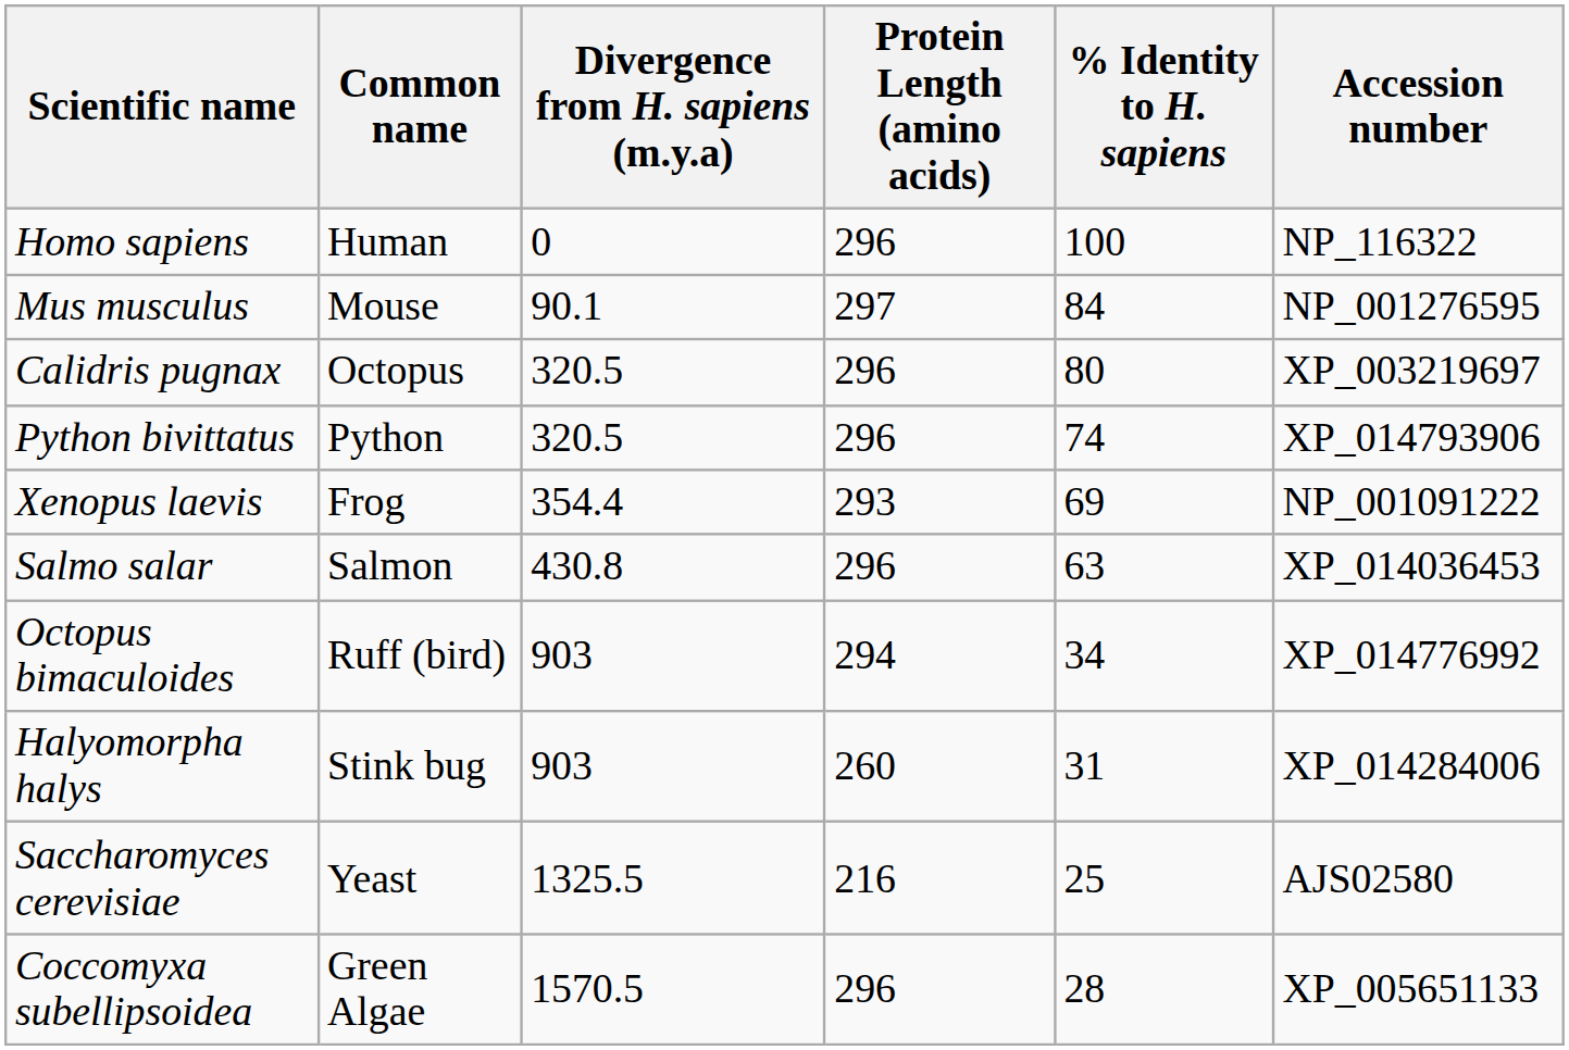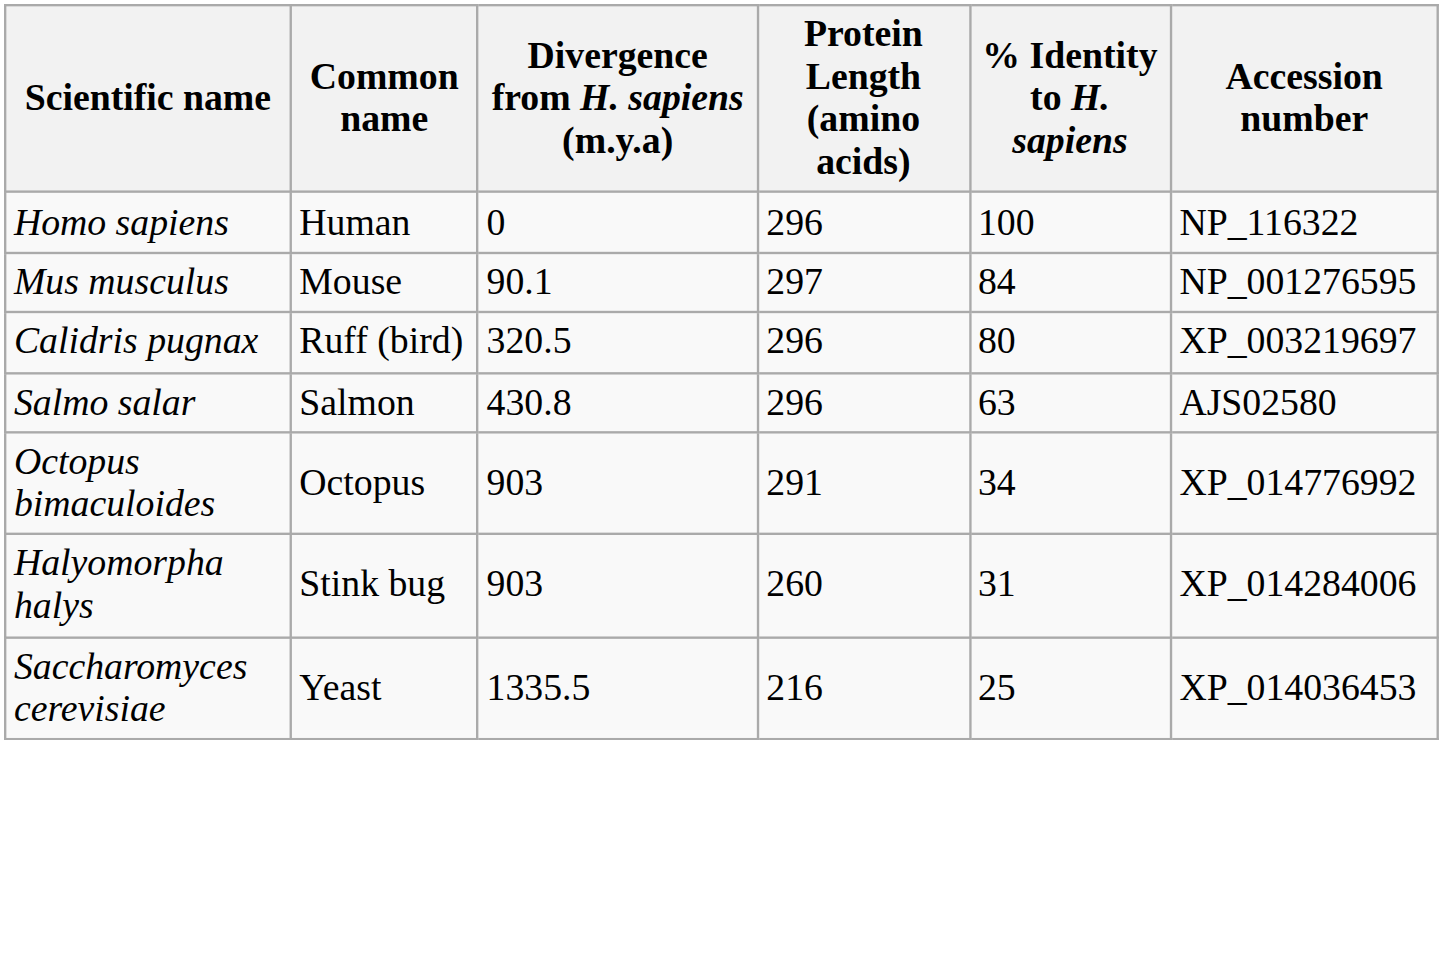Calidris pugnax | Common name: Octopus -> Ruff (bird)
- row: Python bivittatus | Python | 320.5 | 296 | 74 | XP_014793906
- row: Xenopus laevis | Frog | 354.4 | 293 | 69 | NP_001091222
Salmo salar | Accession number: XP_014036453 -> AJS02580
Octopus bimaculoides | Common name: Ruff (bird) -> Octopus
Octopus bimaculoides | Protein Length (amino acids): 294 -> 291
Saccharomyces cerevisiae | Divergence from H. sapiens (m.y.a): 1325.5 -> 1335.5
Saccharomyces cerevisiae | Accession number: AJS02580 -> XP_014036453
- row: Coccomyxa subellipsoidea | Green Algae | 1570.5 | 296 | 28 | XP_005651133
